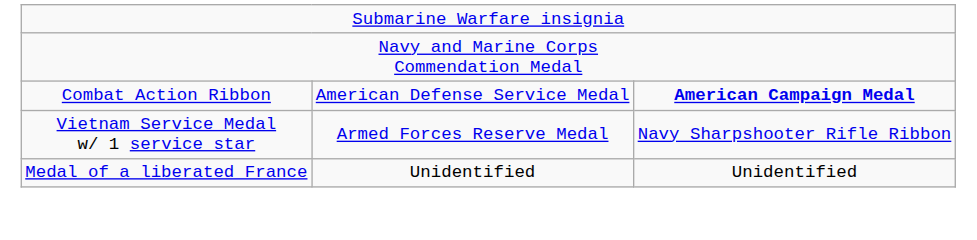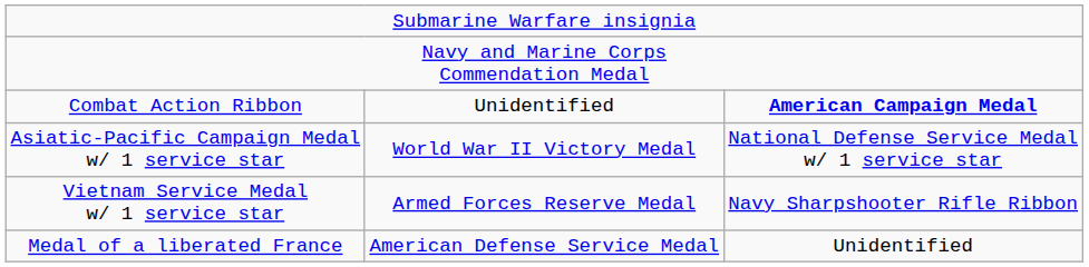Combat Action Ribbon | column 2: American Defense Service Medal -> Unidentified
+ row: Asiatic-Pacific Campaign Medal w/ 1 service star | World War II Victory Medal | National Defense Service Medal w/ 1 service star
Medal of a liberated France | column 2: Unidentified -> American Defense Service Medal
